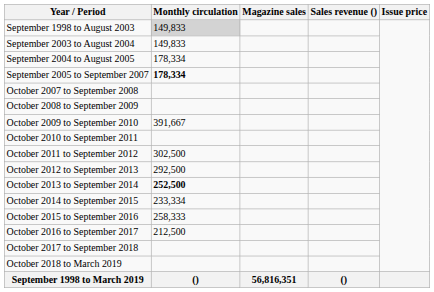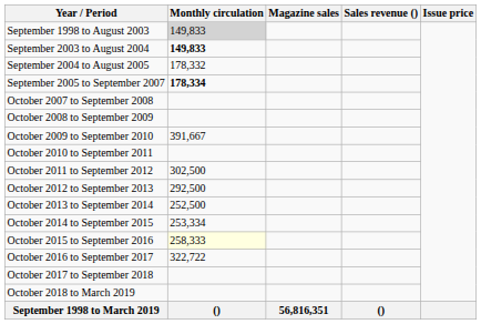September 2003 to August 2004 | Monthly circulation: normal -> bold
September 2004 to August 2005 | Monthly circulation: 178,334 -> 178,332
October 2013 to September 2014 | Monthly circulation: bold -> normal
October 2014 to September 2015 | Monthly circulation: 233,334 -> 253,334
October 2015 to September 2016 | Monthly circulation: no background -> lightyellow background
October 2016 to September 2017 | Monthly circulation: 212,500 -> 322,722
